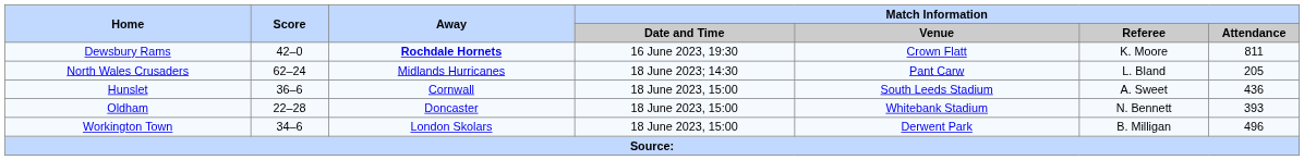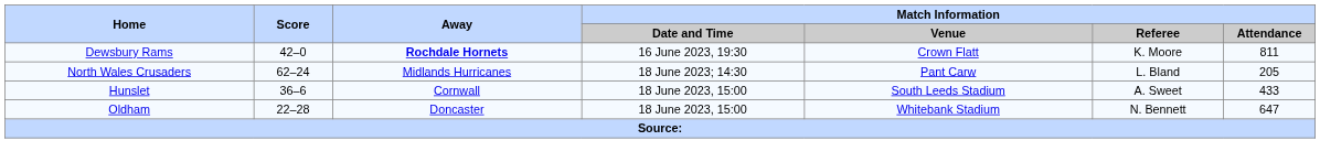Hunslet | Match Information / Attendance: 436 -> 433
Oldham | Match Information / Attendance: 393 -> 647
- row: Workington Town | 34–6 | London Skolars | 18 June 2023, 15:00 | Derwent Park | B. Milligan | 496
